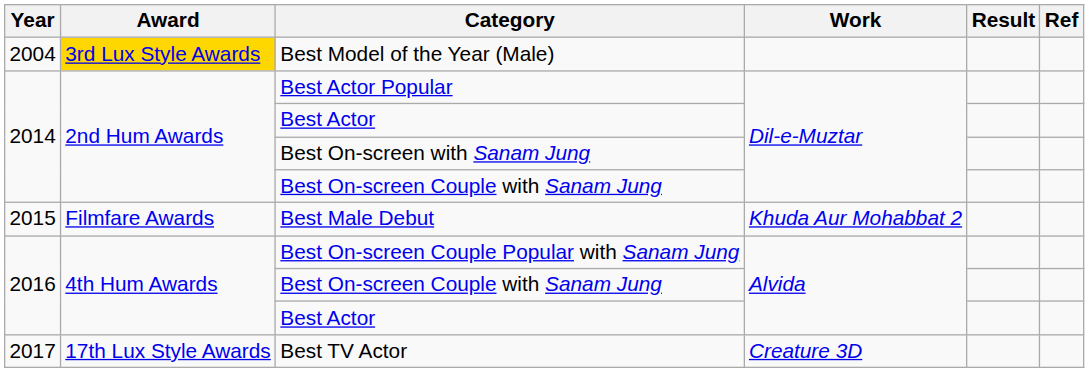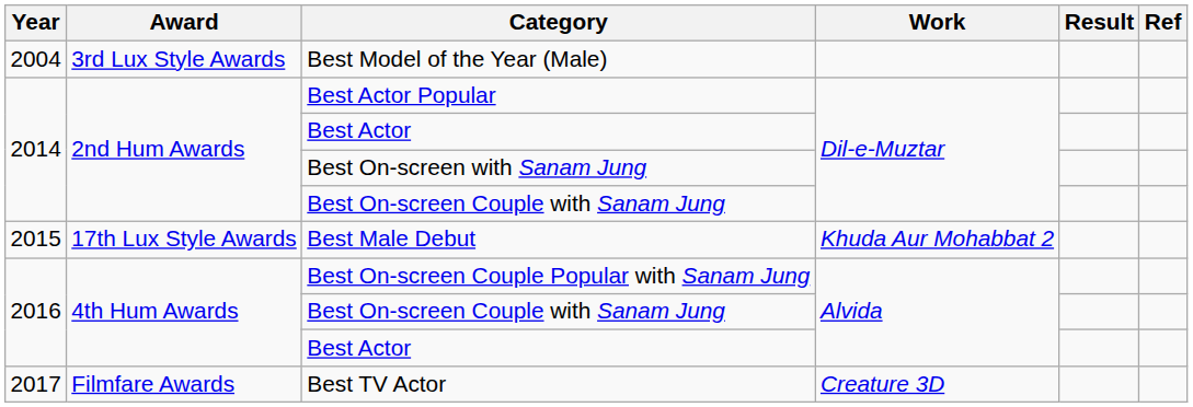Best Model of the Year (Male) | Award: gold background -> no background
Best Male Debut | Award: Filmfare Awards -> 17th Lux Style Awards
Best TV Actor | Award: 17th Lux Style Awards -> Filmfare Awards
